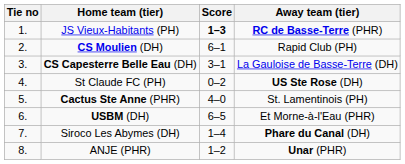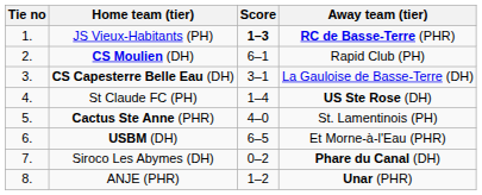St Claude FC (PH) | Score: 0–2 -> 1–4
Siroco Les Abymes (DH) | Score: 1–4 -> 0–2
